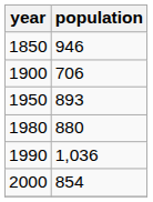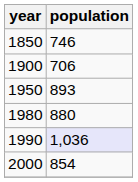1850 | population: 946 -> 746
1990 | population: no background -> lavender background
